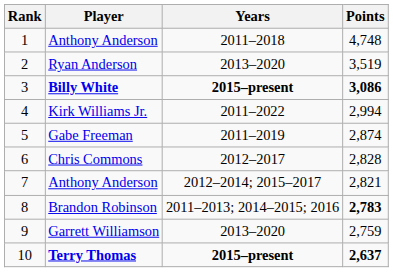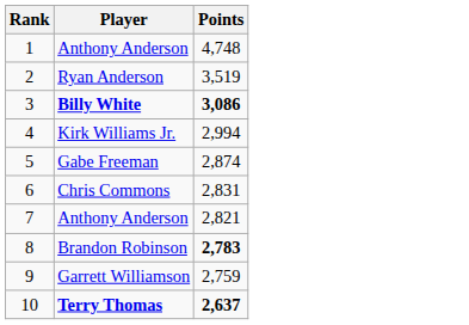- column: Years | 2011–2018 | 2013–2020 | 2015–present | 2011–2022 | 2011–2019 | 2012–2017 | 2012–2014; 2015–2017 | 2011–2013; 2014–2015; 2016 | 2013–2020 | 2015–present
Chris Commons | Points: 2,828 -> 2,831
